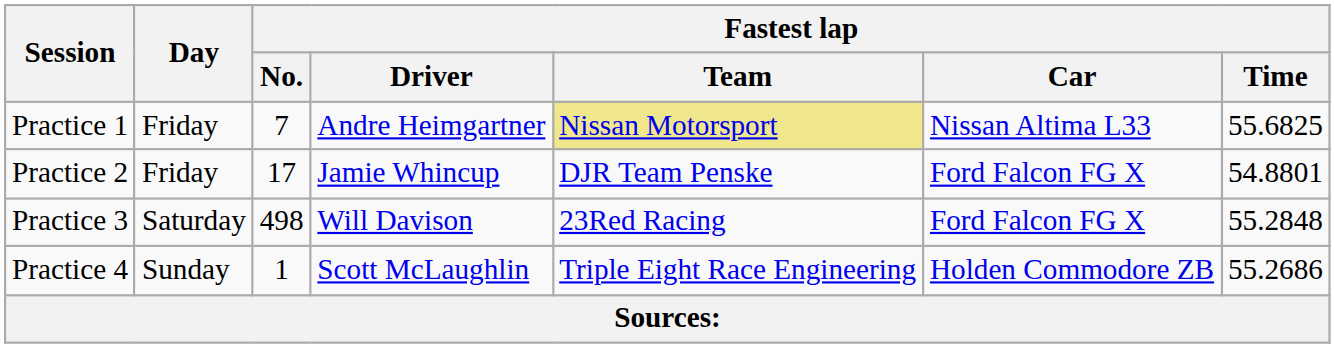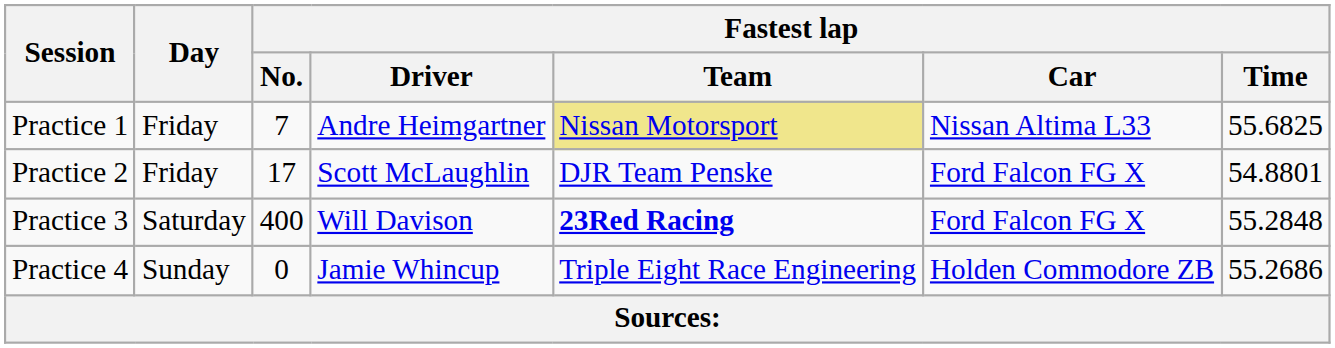Practice 2 | Fastest lap / Driver: Jamie Whincup -> Scott McLaughlin
Practice 3 | Fastest lap / No.: 498 -> 400
Practice 3 | Fastest lap / Team: normal -> bold
Practice 4 | Fastest lap / No.: 1 -> 0
Practice 4 | Fastest lap / Driver: Scott McLaughlin -> Jamie Whincup
